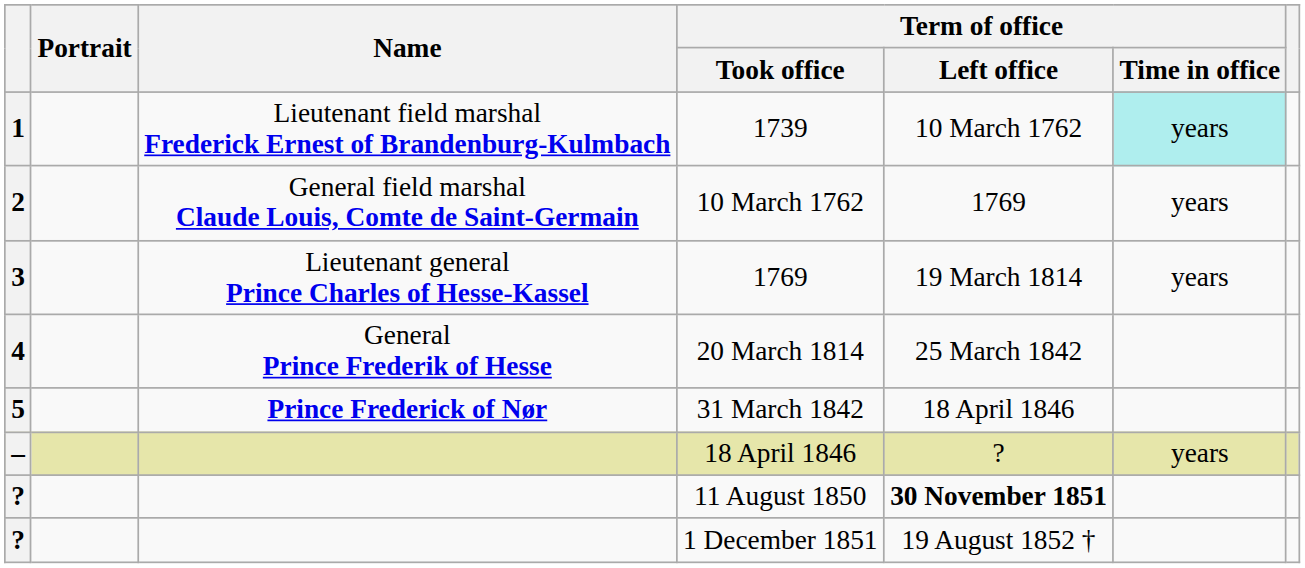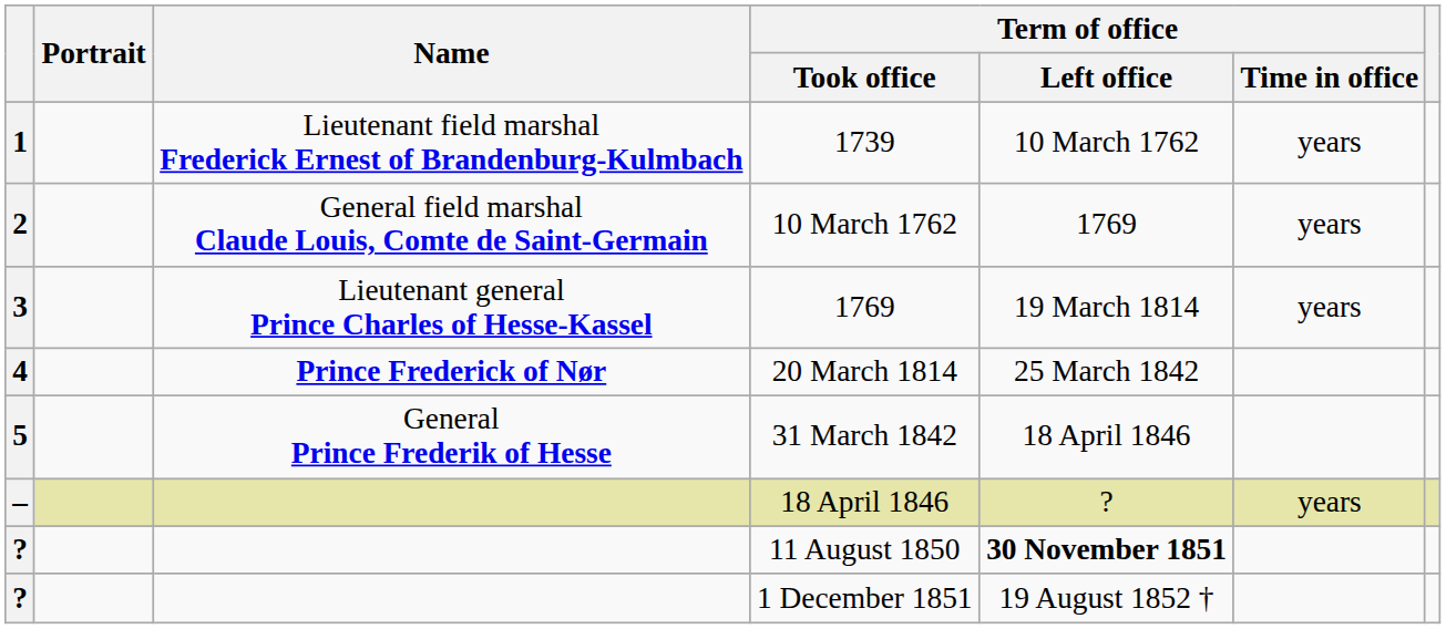1739 | Term of office / Time in office: paleturquoise background -> no background
20 March 1814 | Name: General Prince Frederik of Hesse -> Prince Frederick of Nør
31 March 1842 | Name: Prince Frederick of Nør -> General Prince Frederik of Hesse
